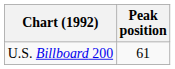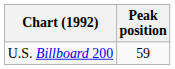U.S. Billboard 200 | Peak position: 61 -> 59
